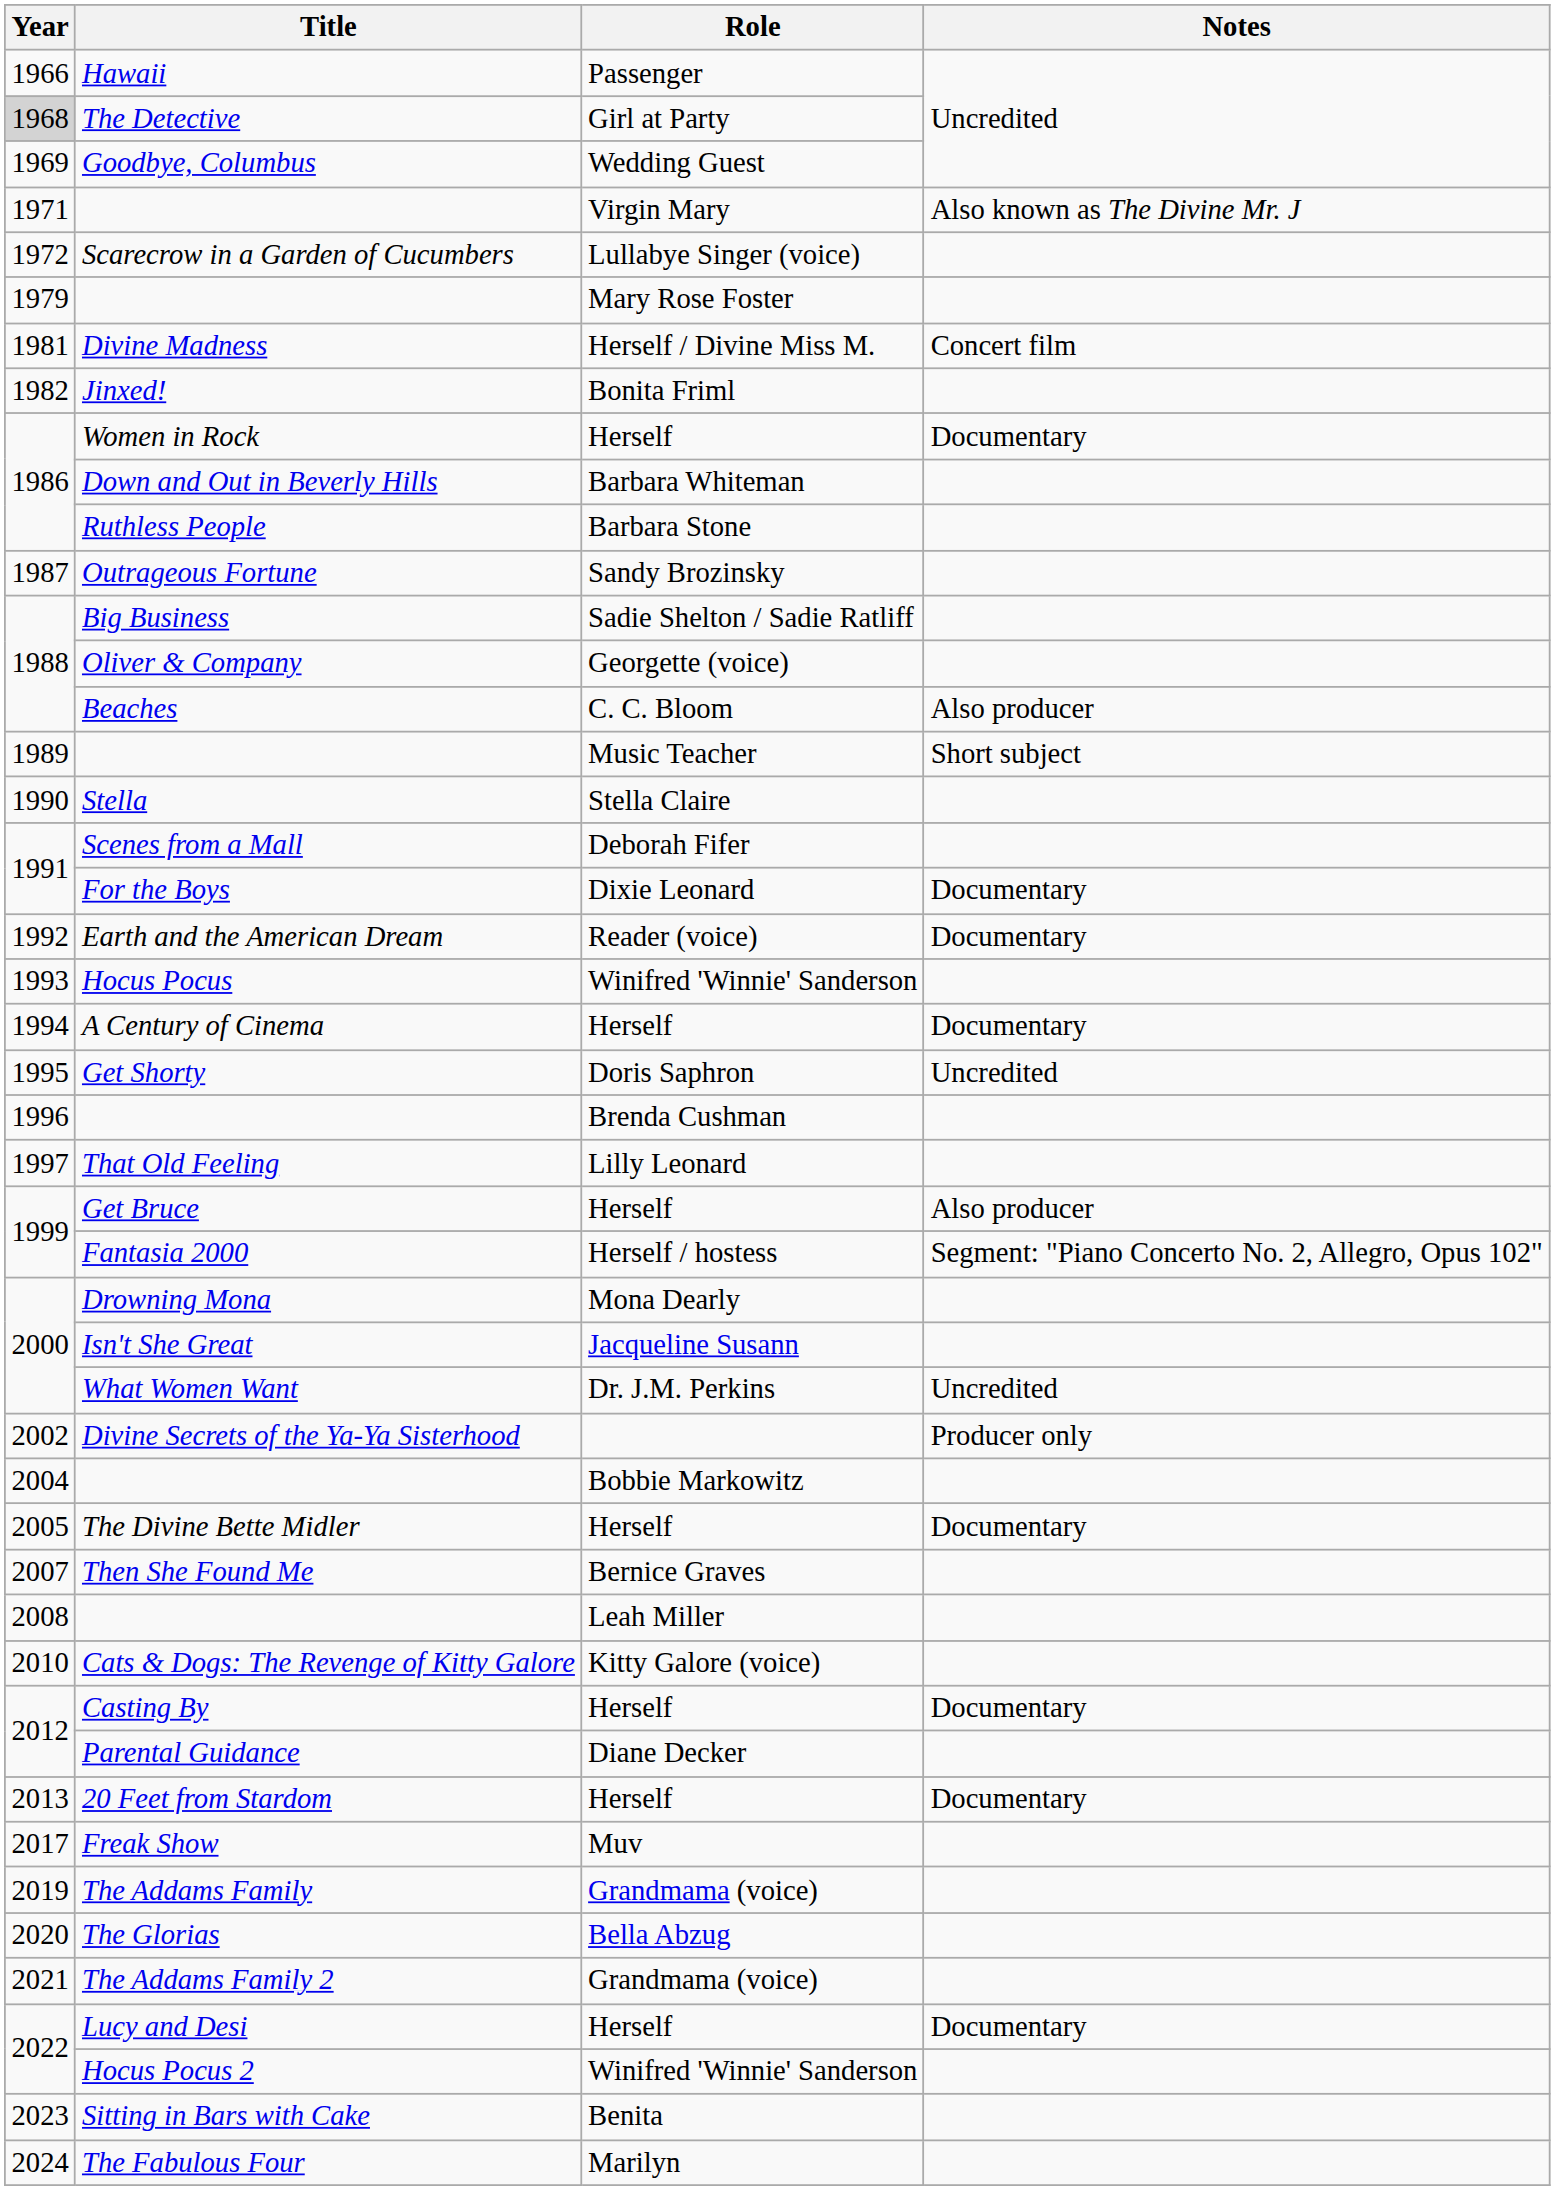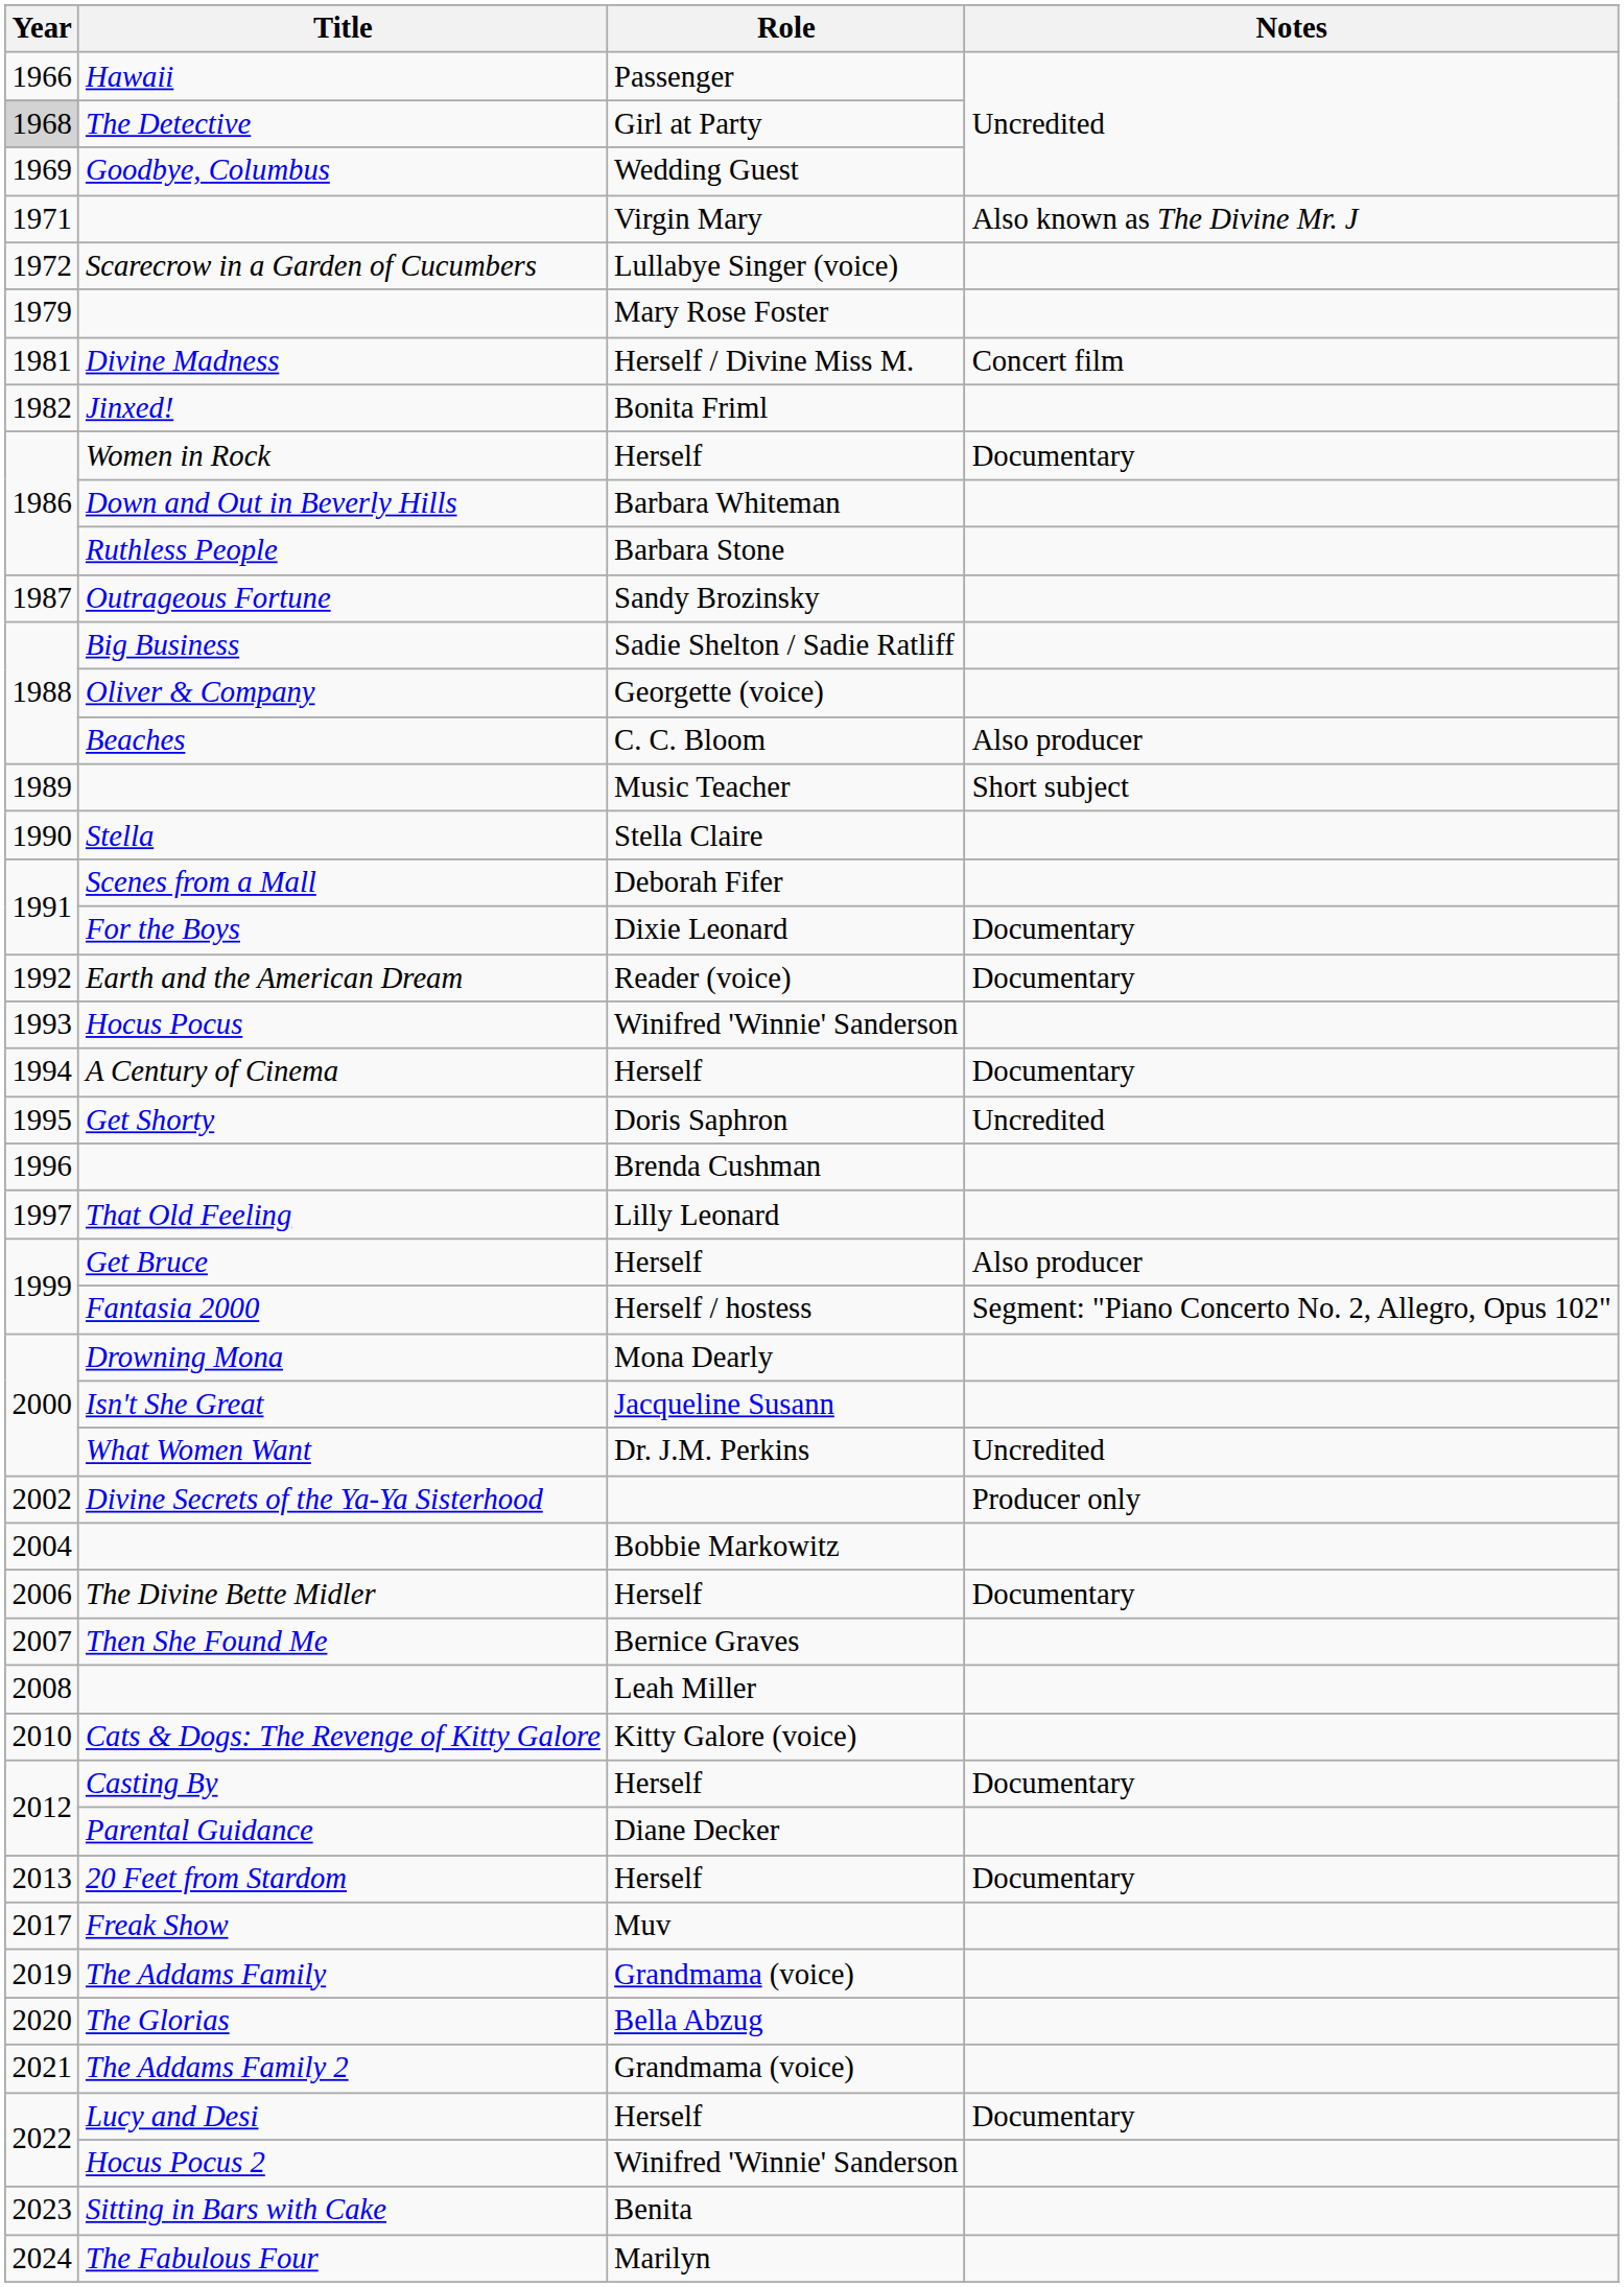The Divine Bette Midler | Year: 2005 -> 2006
